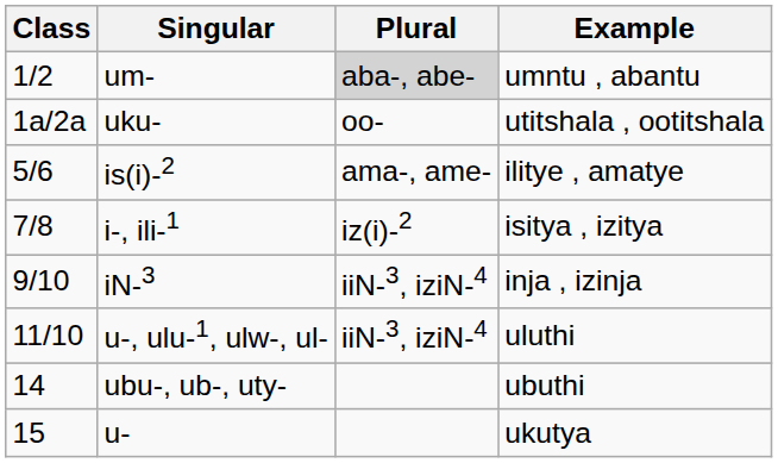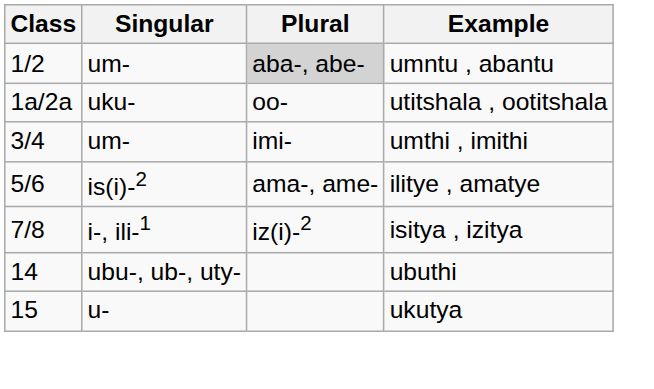+ row: 3/4 | um- | imi- | umthi , imithi
- row: 9/10 | iN-3 | iiN-3, iziN-4 | inja , izinja
- row: 11/10 | u-, ulu-1, ulw-, ul- | iiN-3, iziN-4 | uluthi
